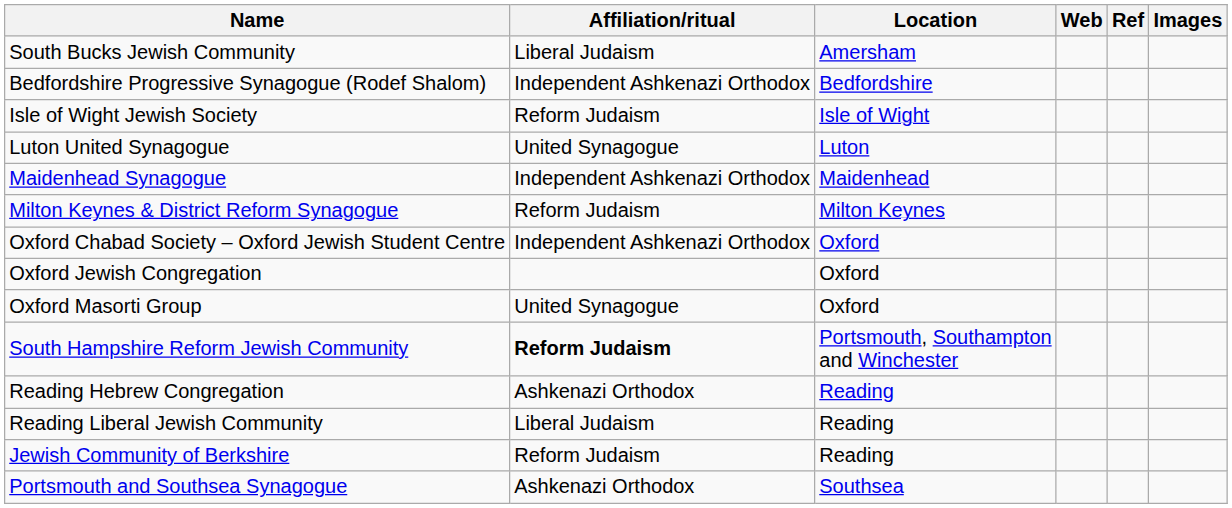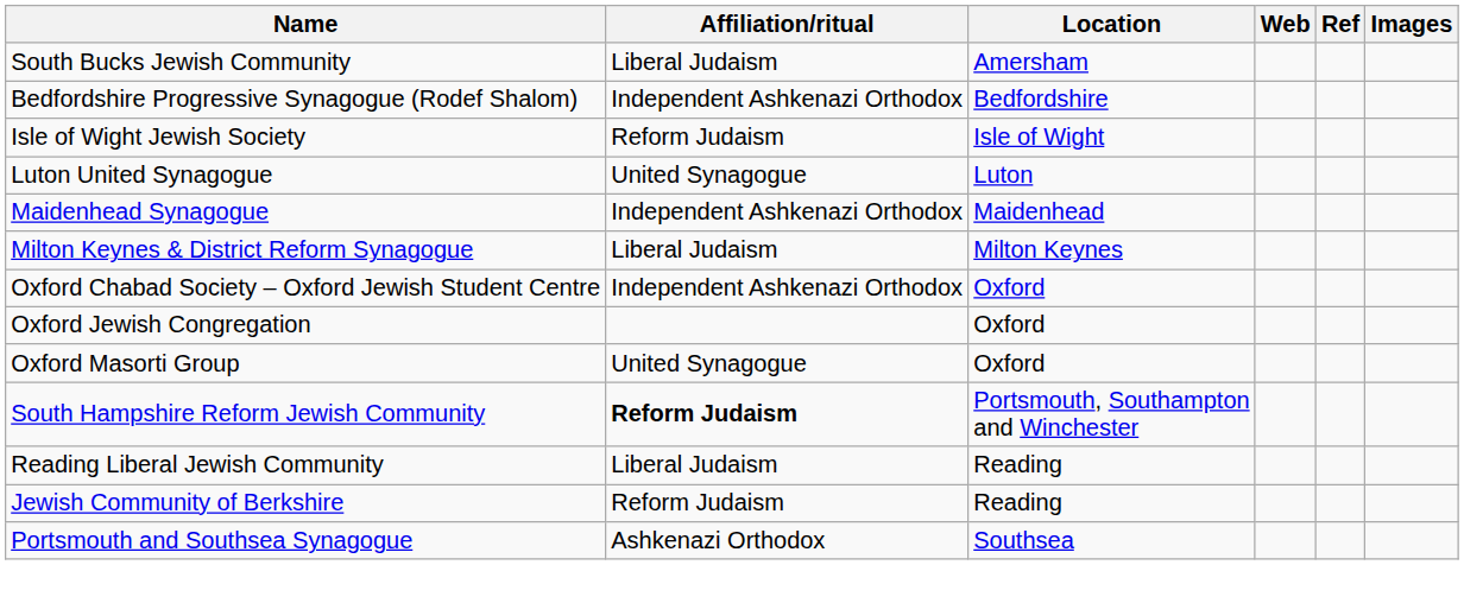Milton Keynes & District Reform Synagogue | Affiliation/ritual: Reform Judaism -> Liberal Judaism
- row: Reading Hebrew Congregation | Ashkenazi Orthodox | Reading
